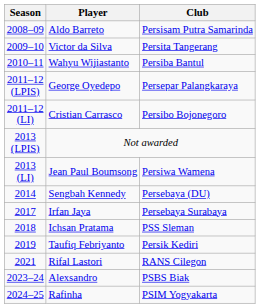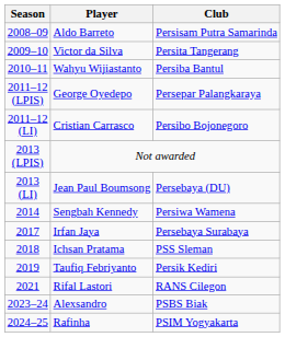Jean Paul Boumsong | Club: Persiwa Wamena -> Persebaya (DU)
Sengbah Kennedy | Club: Persebaya (DU) -> Persiwa Wamena
